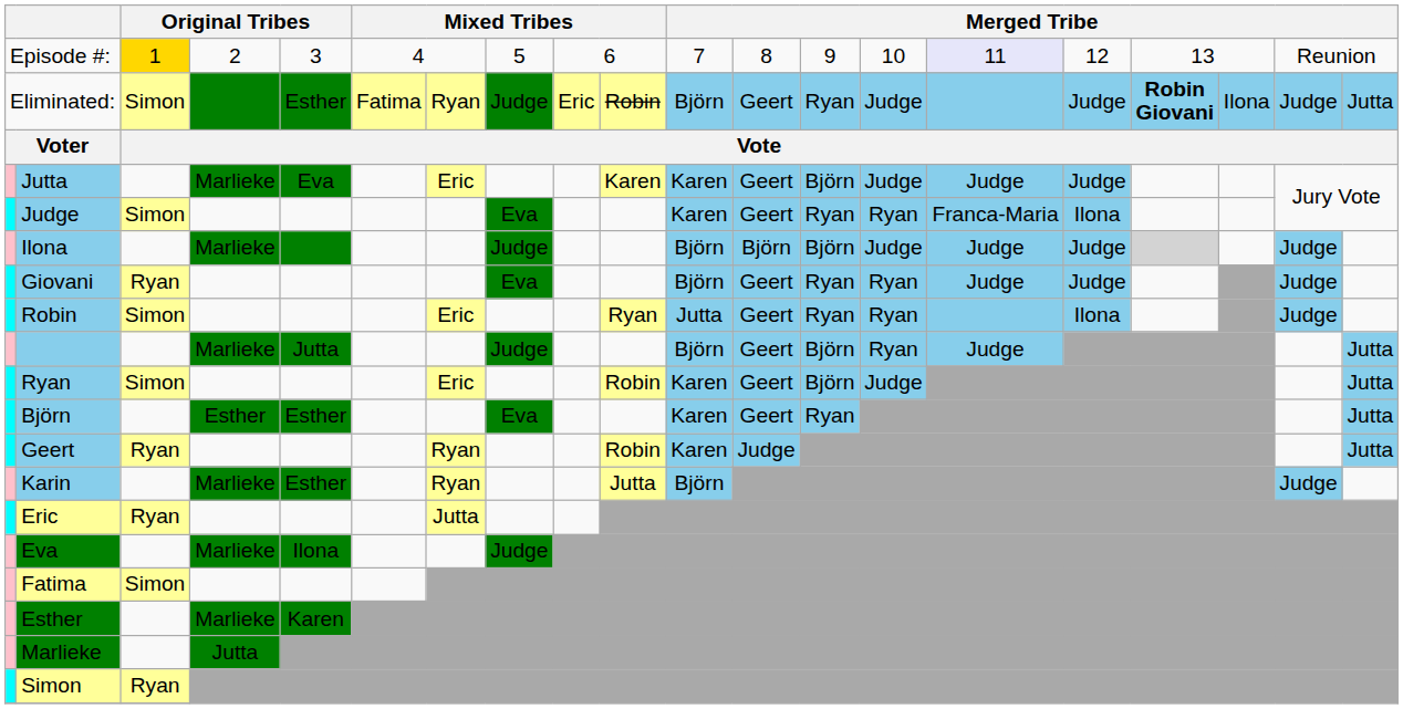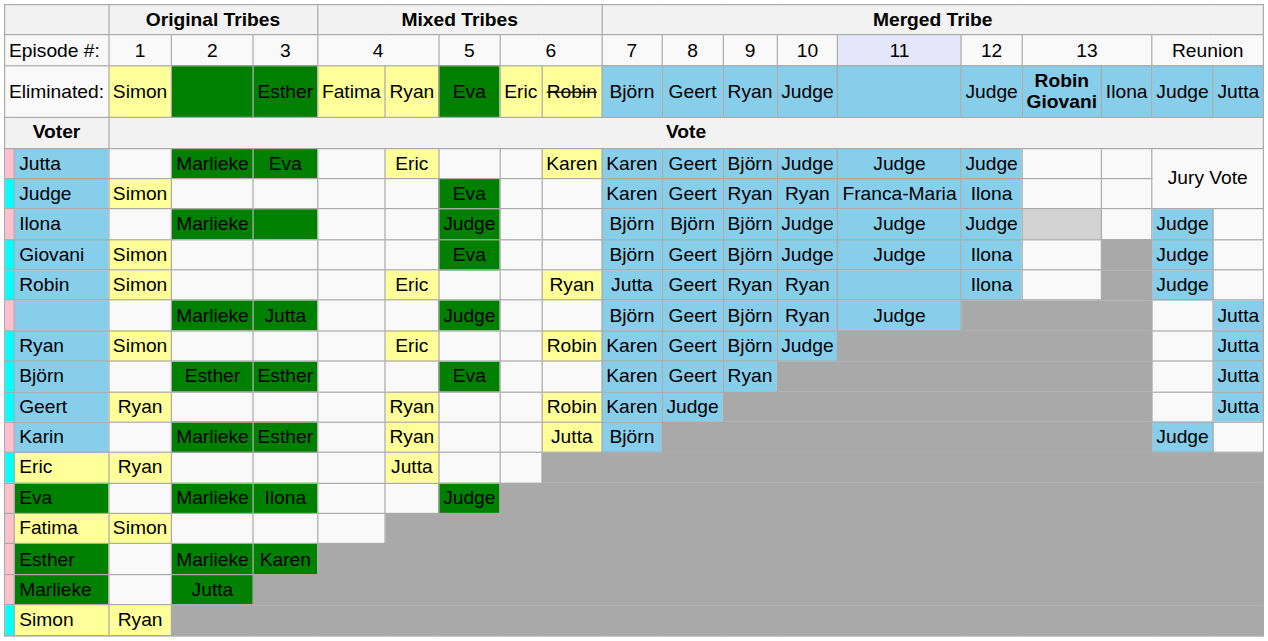Episode #: | column 3: gold background -> no background
Eliminated: | column 8: Judge -> Eva
Giovani | column 3: Ryan -> Simon
Giovani | column 13: Ryan -> Björn
Giovani | column 14: Ryan -> Judge
Giovani | column 16: Judge -> Ilona
